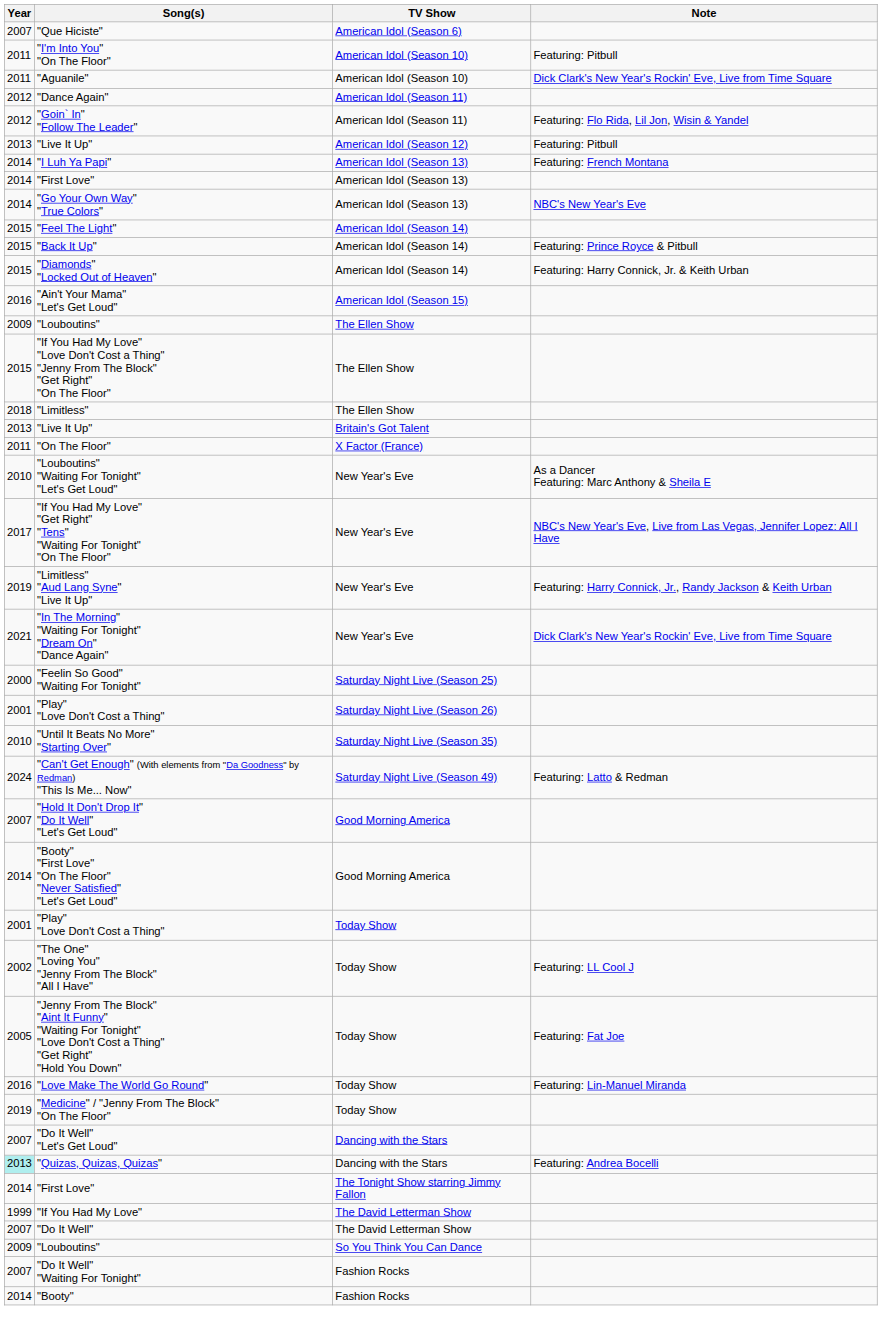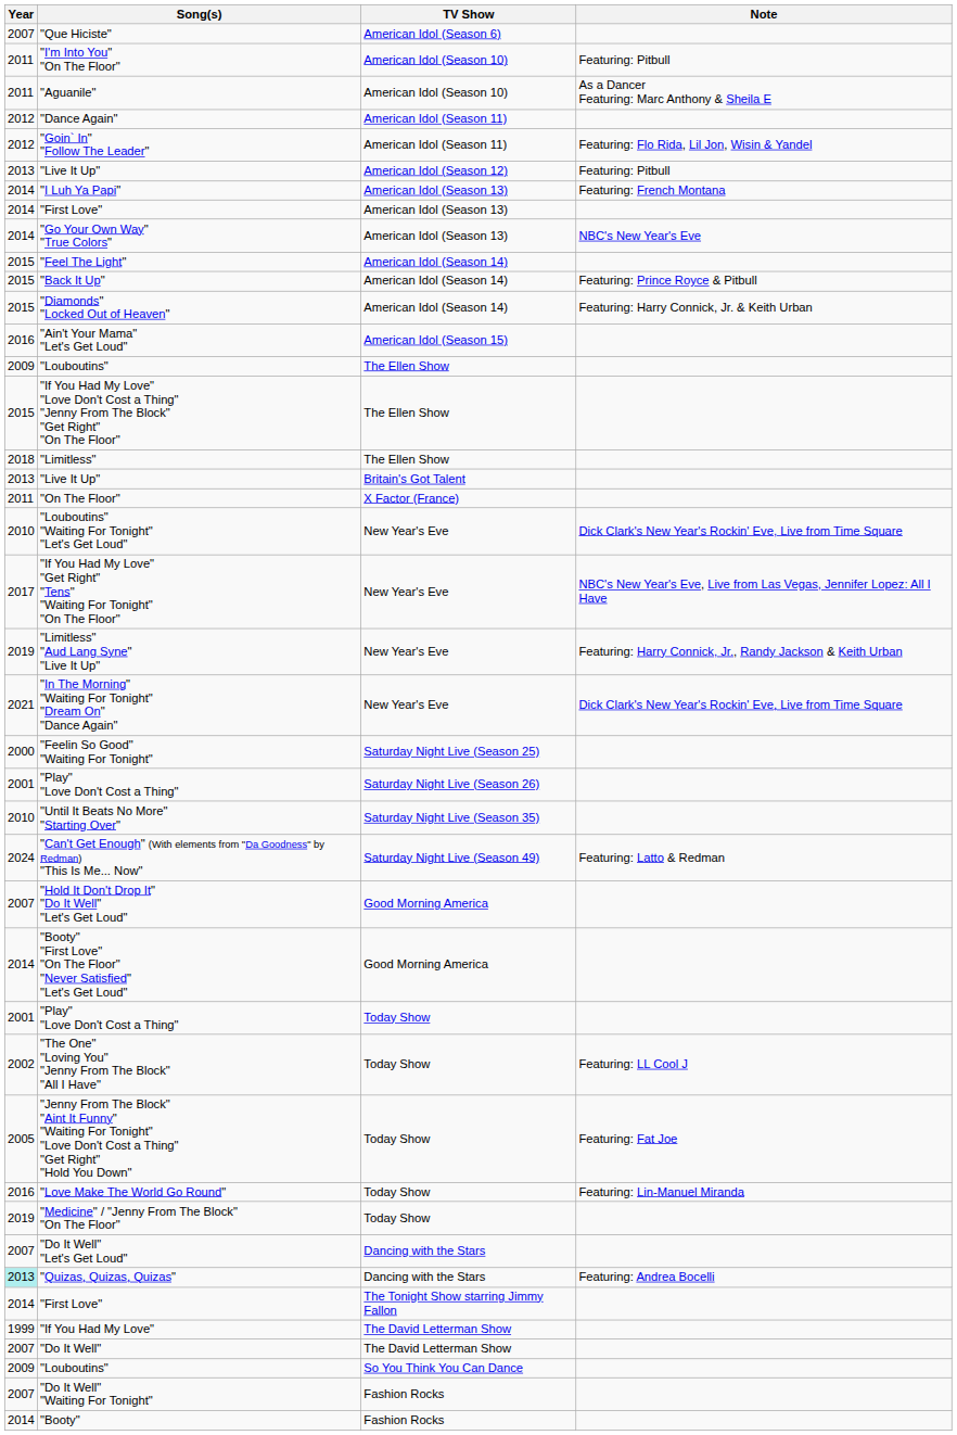"Aguanile" | Note: Dick Clark's New Year's Rockin' Eve, Live from Time Square -> As a Dancer Featuring: Marc Anthony & Sheila E
"Louboutins" "Waiting For Tonight" "Let's Get Loud" | Note: As a Dancer Featuring: Marc Anthony & Sheila E -> Dick Clark's New Year's Rockin' Eve, Live from Time Square
